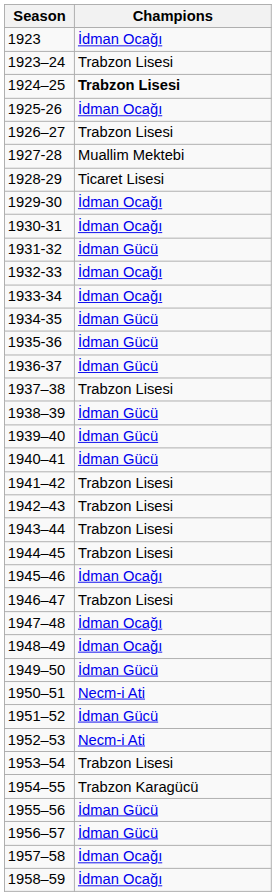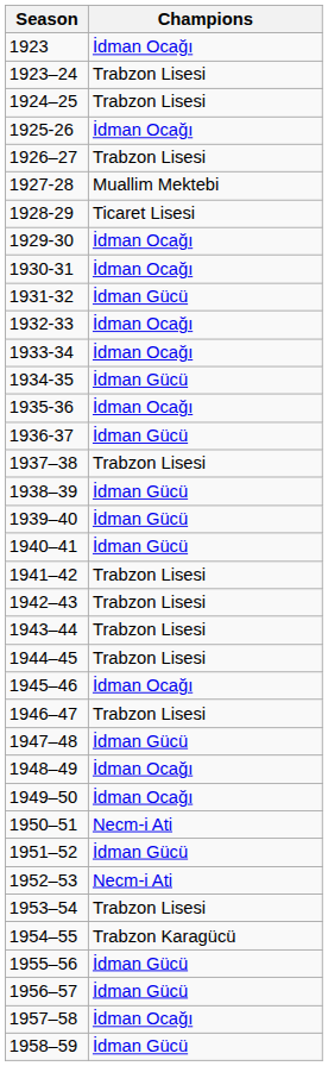1924–25 | Champions: bold -> normal
1935-36 | Champions: İdman Gücü -> İdman Ocağı
1947–48 | Champions: İdman Ocağı -> İdman Gücü
1949–50 | Champions: İdman Gücü -> İdman Ocağı
1958–59 | Champions: İdman Ocağı -> İdman Gücü
